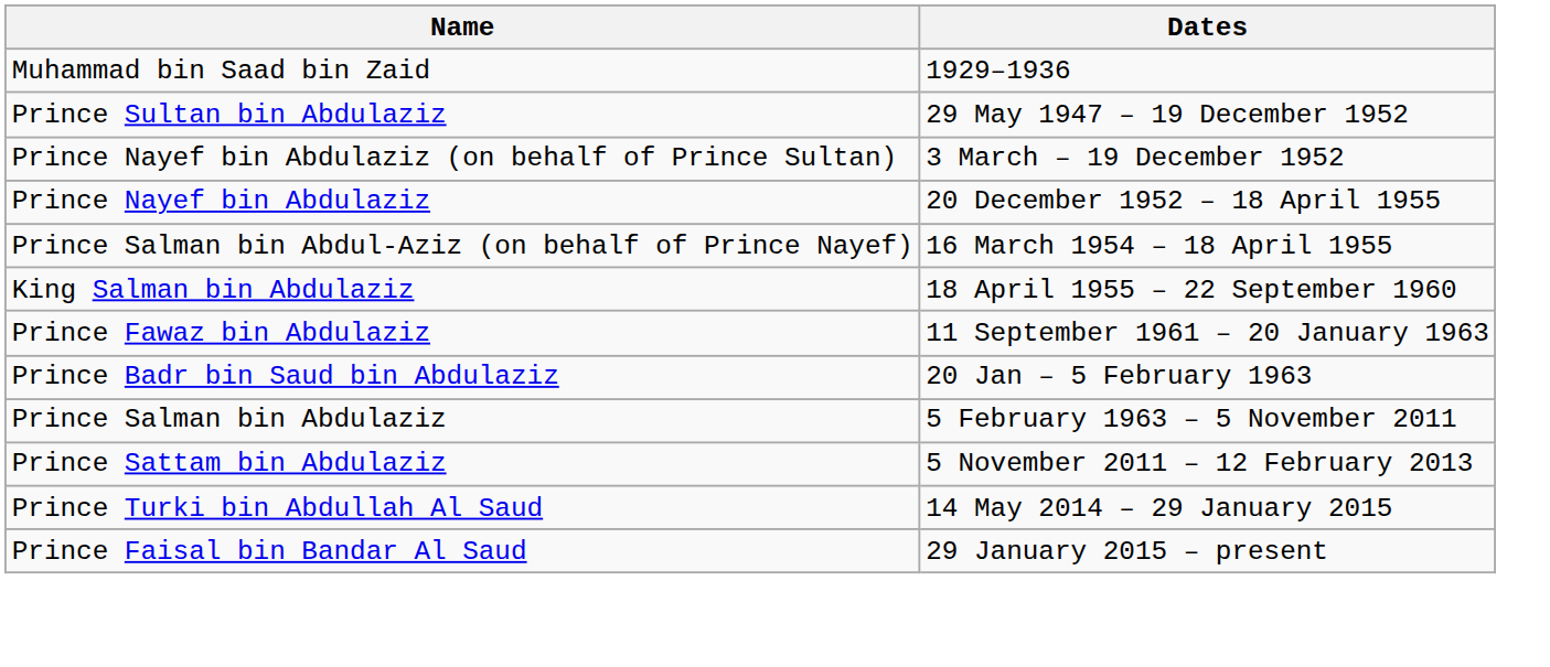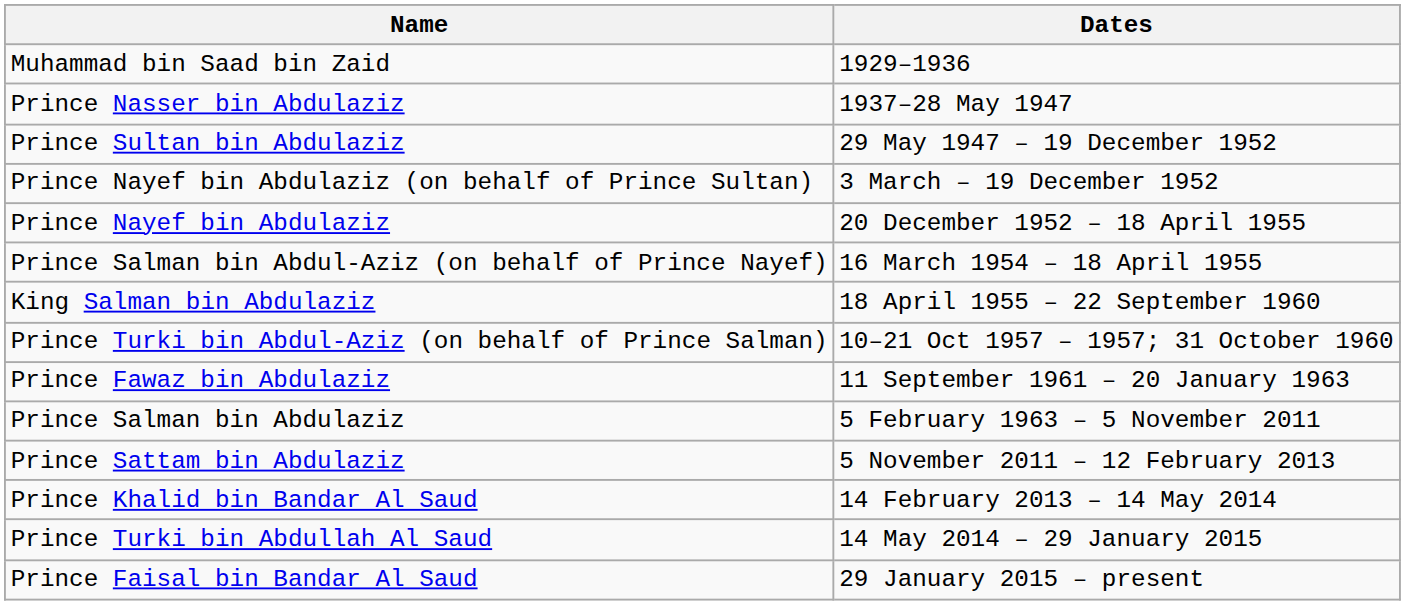+ row: Prince Nasser bin Abdulaziz | 1937–28 May 1947
+ row: Prince Turki bin Abdul-Aziz (on behalf of Prince Salman) | 10–21 Oct 1957 – 1957; 31 October 1960
- row: Prince Badr bin Saud bin Abdulaziz | 20 Jan – 5 February 1963
+ row: Prince Khalid bin Bandar Al Saud | 14 February 2013 – 14 May 2014
